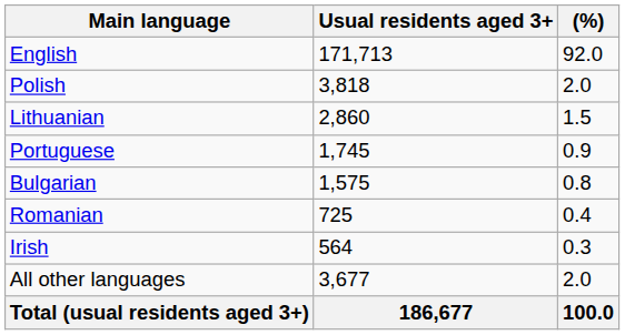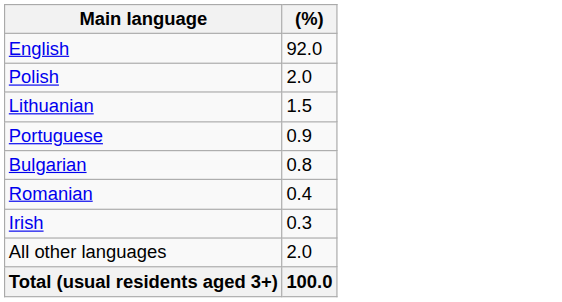- column: Usual residents aged 3+ | 171,713 | 3,818 | 2,860 | 1,745 | 1,575 | 725 | 564 | 3,677 | 186,677
